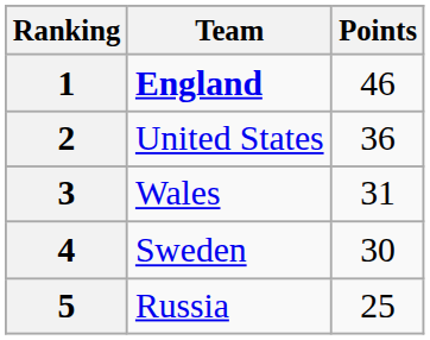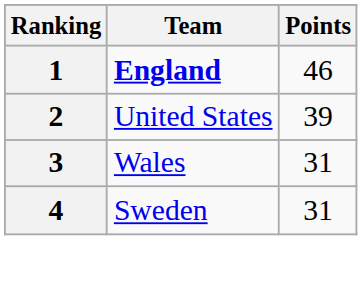United States | Points: 36 -> 39
Sweden | Points: 30 -> 31
- row: 5 | Russia | 25
